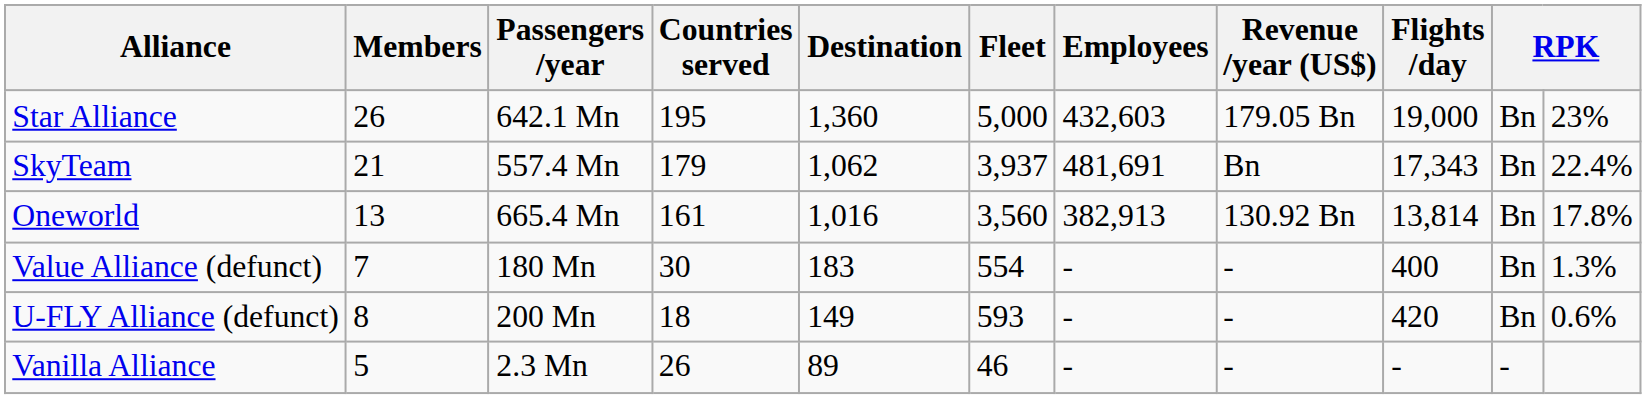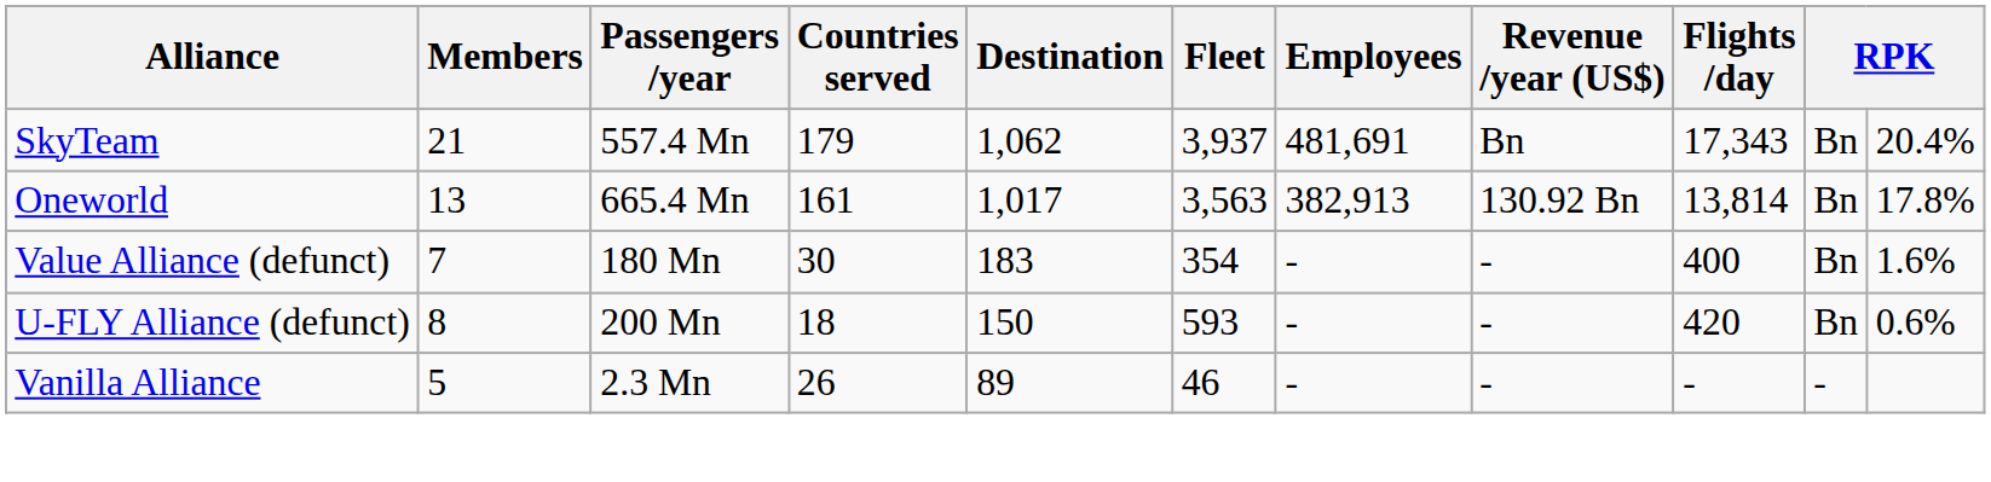- row: Star Alliance | 26 | 642.1 Mn | 195 | 1,360 | 5,000 | 432,603 | 179.05 Bn | 19,000 | Bn | 23%
SkyTeam | column 11: 22.4% -> 20.4%
Oneworld | Destination: 1,016 -> 1,017
Oneworld | Fleet: 3,560 -> 3,563
Value Alliance (defunct) | Fleet: 554 -> 354
Value Alliance (defunct) | column 11: 1.3% -> 1.6%
U-FLY Alliance (defunct) | Destination: 149 -> 150
